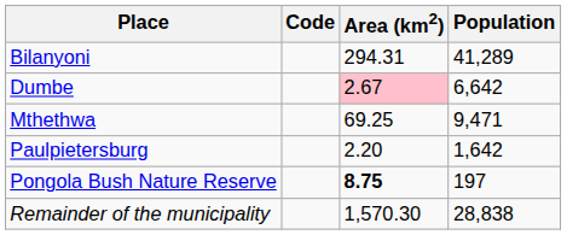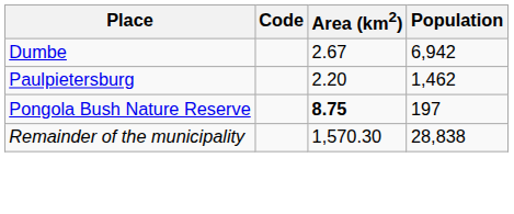- row: Bilanyoni | 294.31 | 41,289
Dumbe | Area (km2): pink background -> no background
Dumbe | Population: 6,642 -> 6,942
- row: Mthethwa | 69.25 | 9,471
Paulpietersburg | Population: 1,642 -> 1,462
